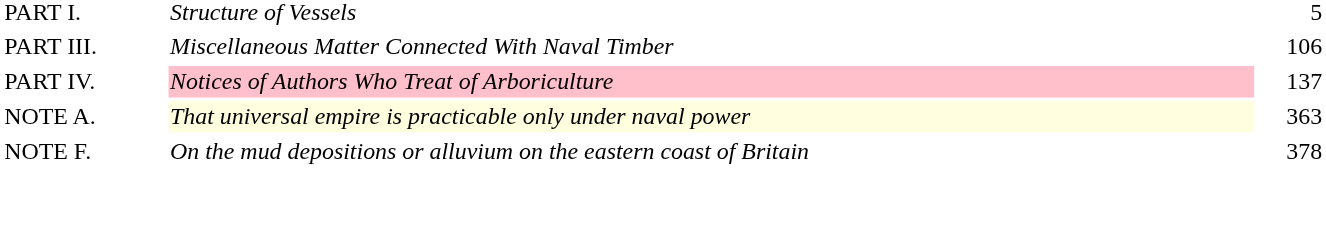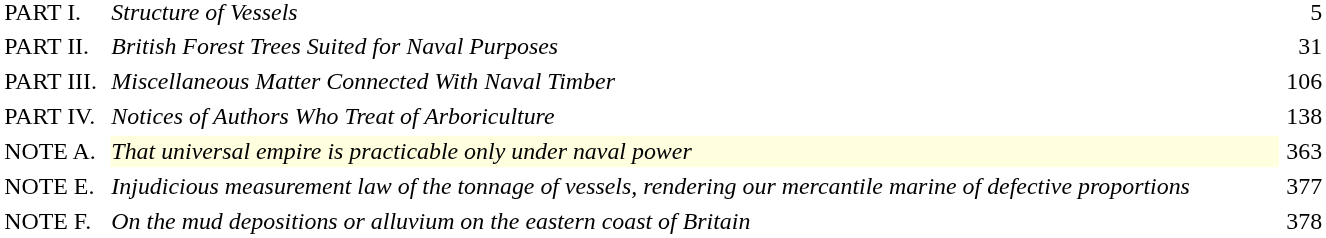+ row: PART II. | British Forest Trees Suited for Naval Purposes | 31
PART IV. | column 2: pink background -> no background
PART IV. | column 3: 137 -> 138
+ row: NOTE E. | Injudicious measurement law of the tonnage of vessels, rendering our mercantile marine of defective proportions | 377
